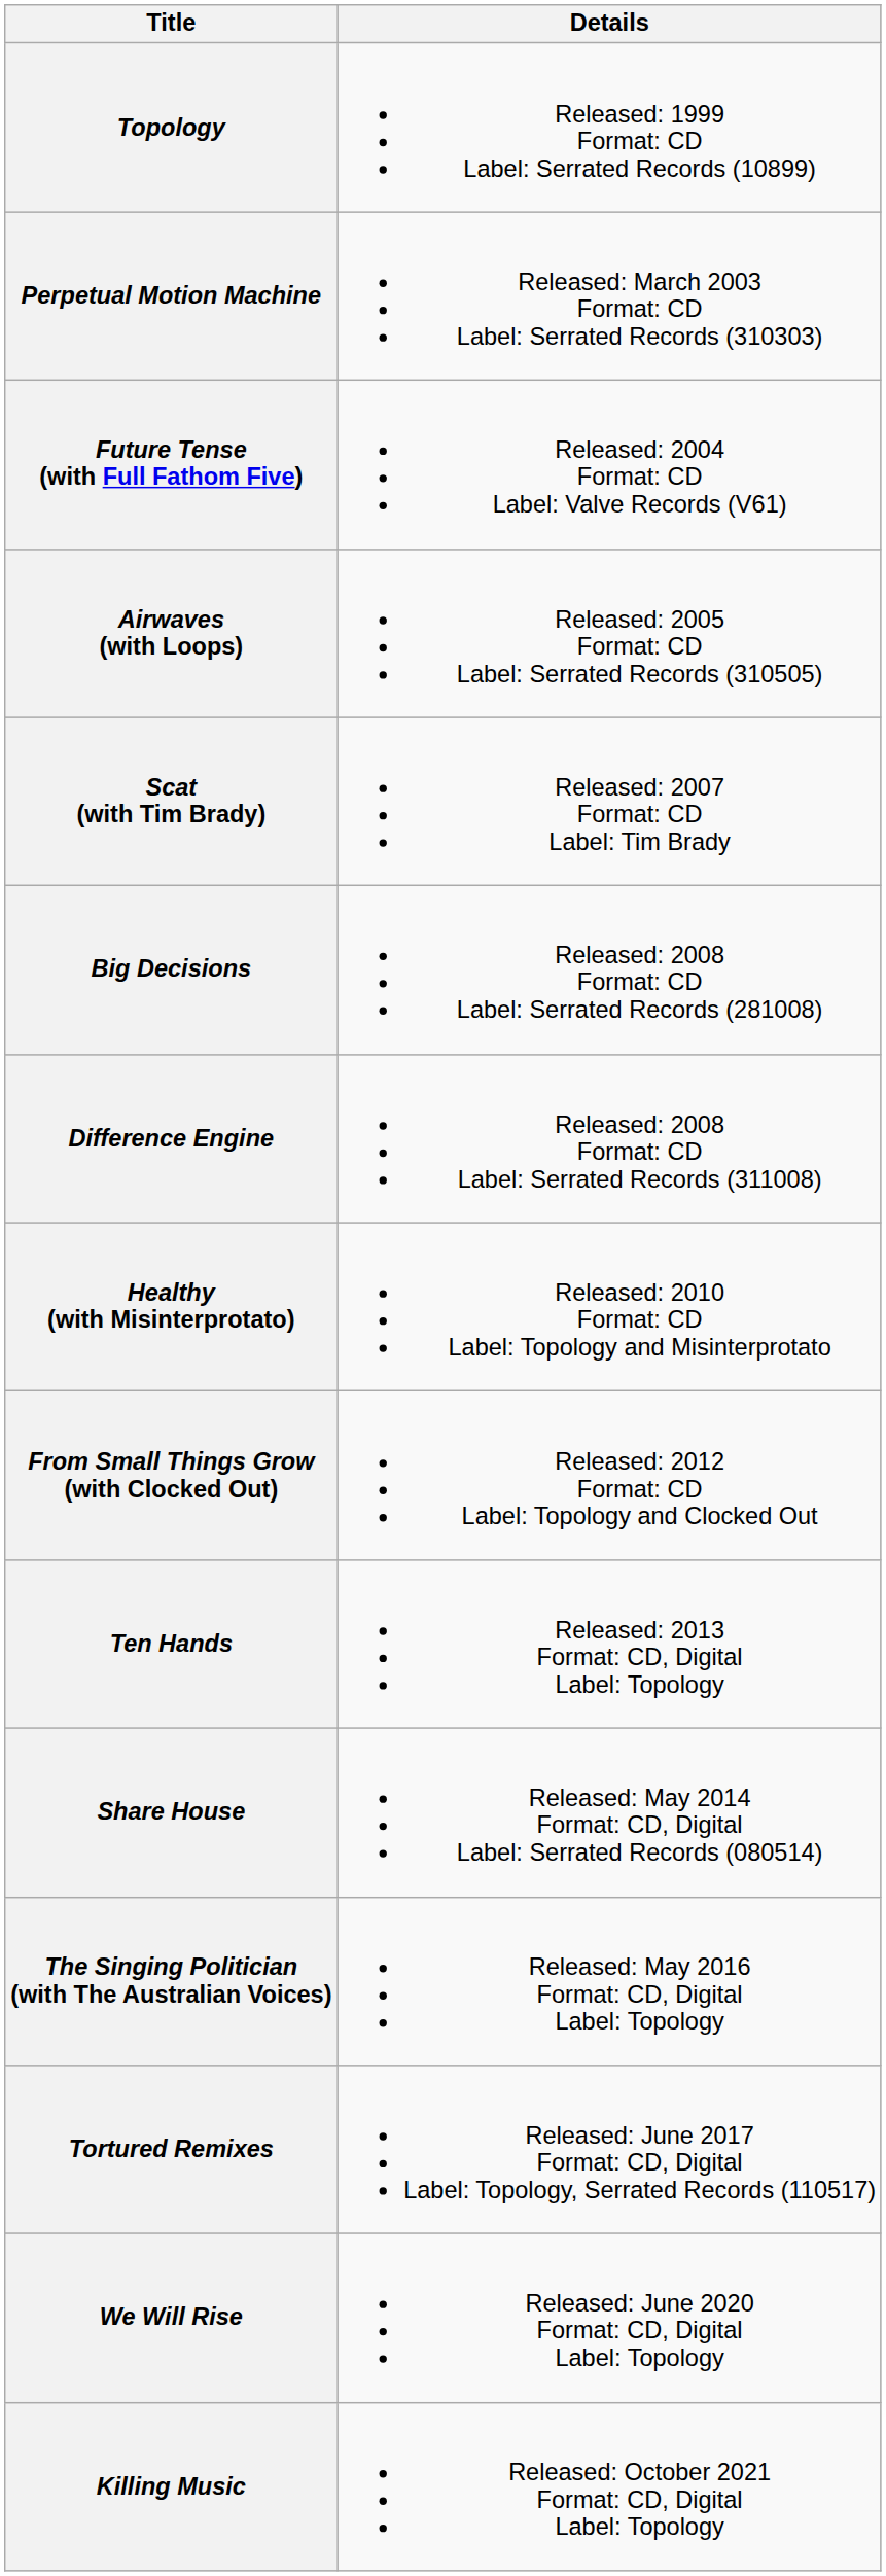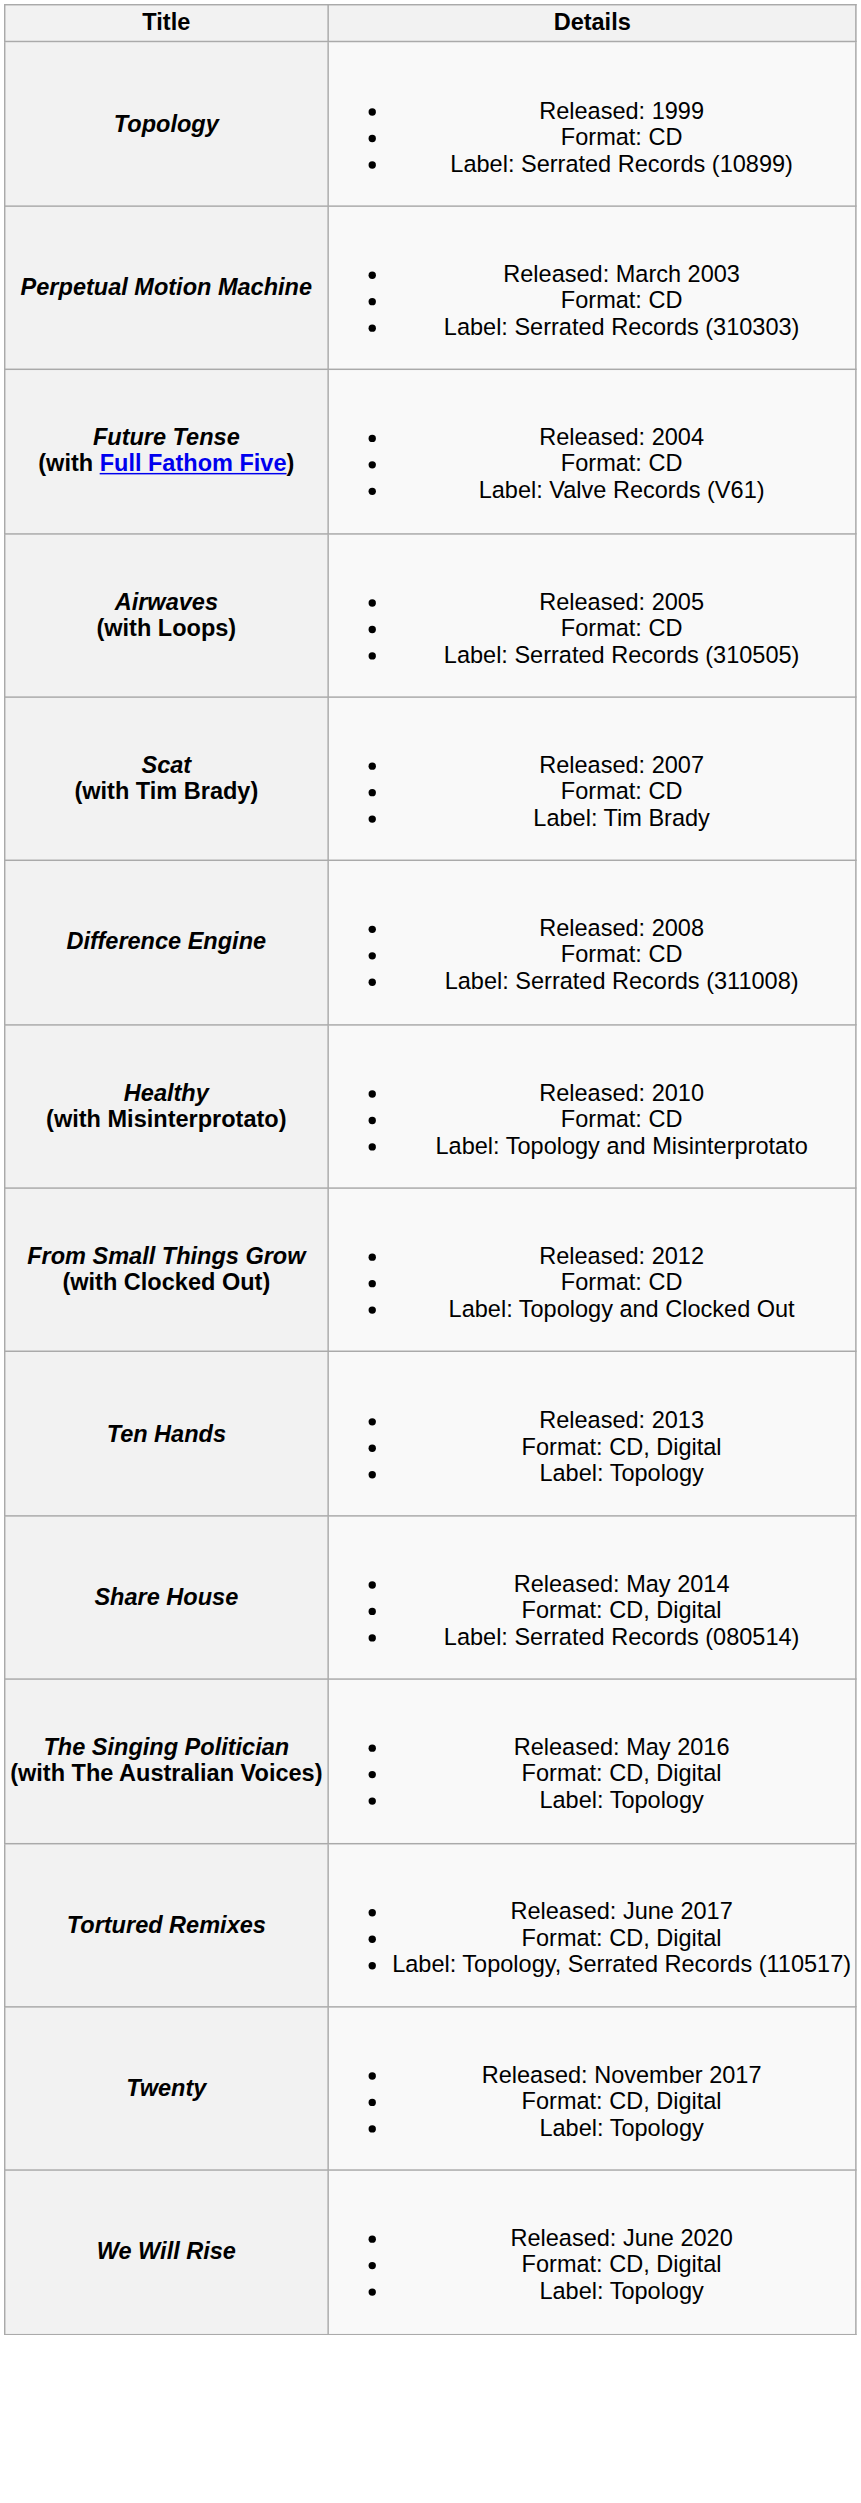- row: Big Decisions | Released: 2008 Format: CD Label: Serrated Records (281008)
+ row: Twenty | Released: November 2017 Format: CD, Digital Label: Topology
- row: Killing Music | Released: October 2021 Format: CD, Digital Label: Topology
